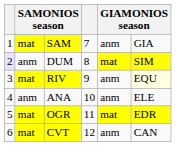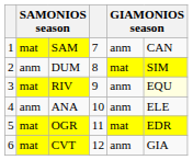SAM | column 6: GIA -> CAN
DUM | column 1: lavender background -> no background
CVT | column 6: CAN -> GIA
